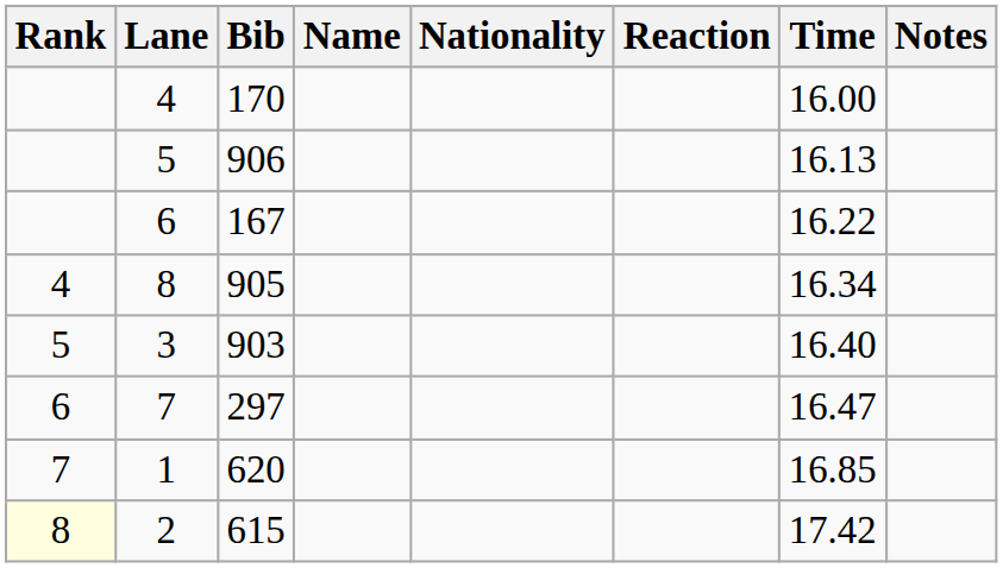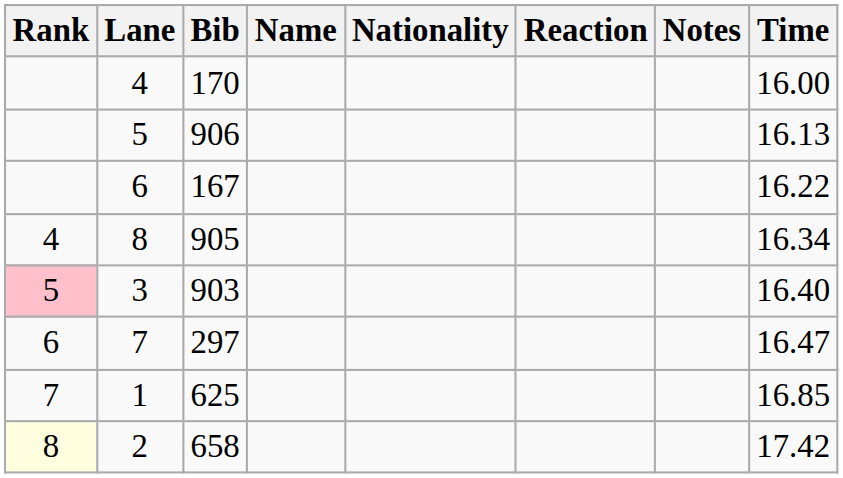columns swapped: Time <-> Notes
3 | Rank: no background -> pink background
1 | Bib: 620 -> 625
2 | Bib: 615 -> 658
